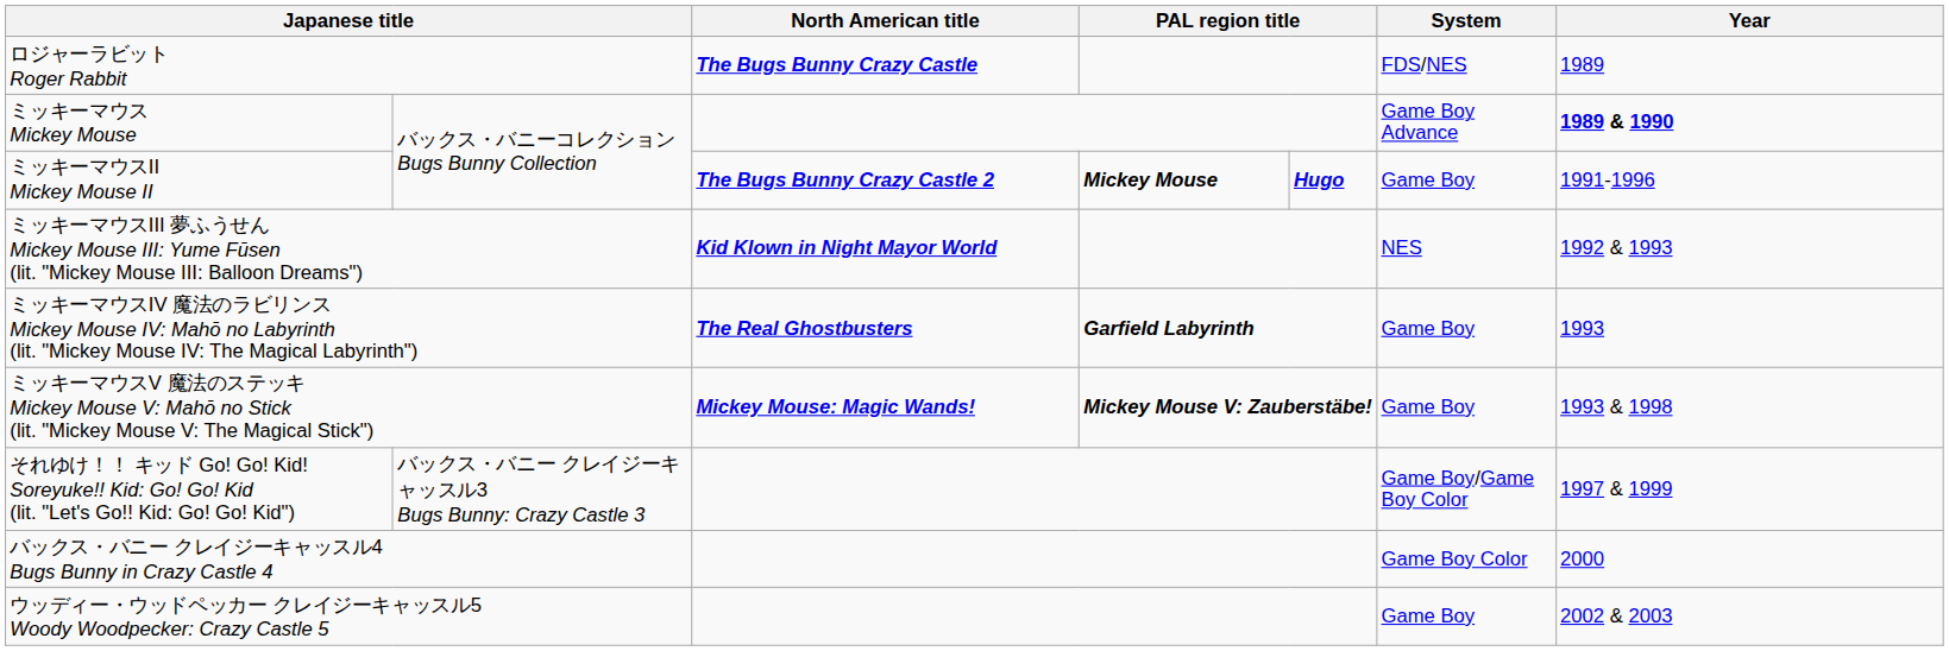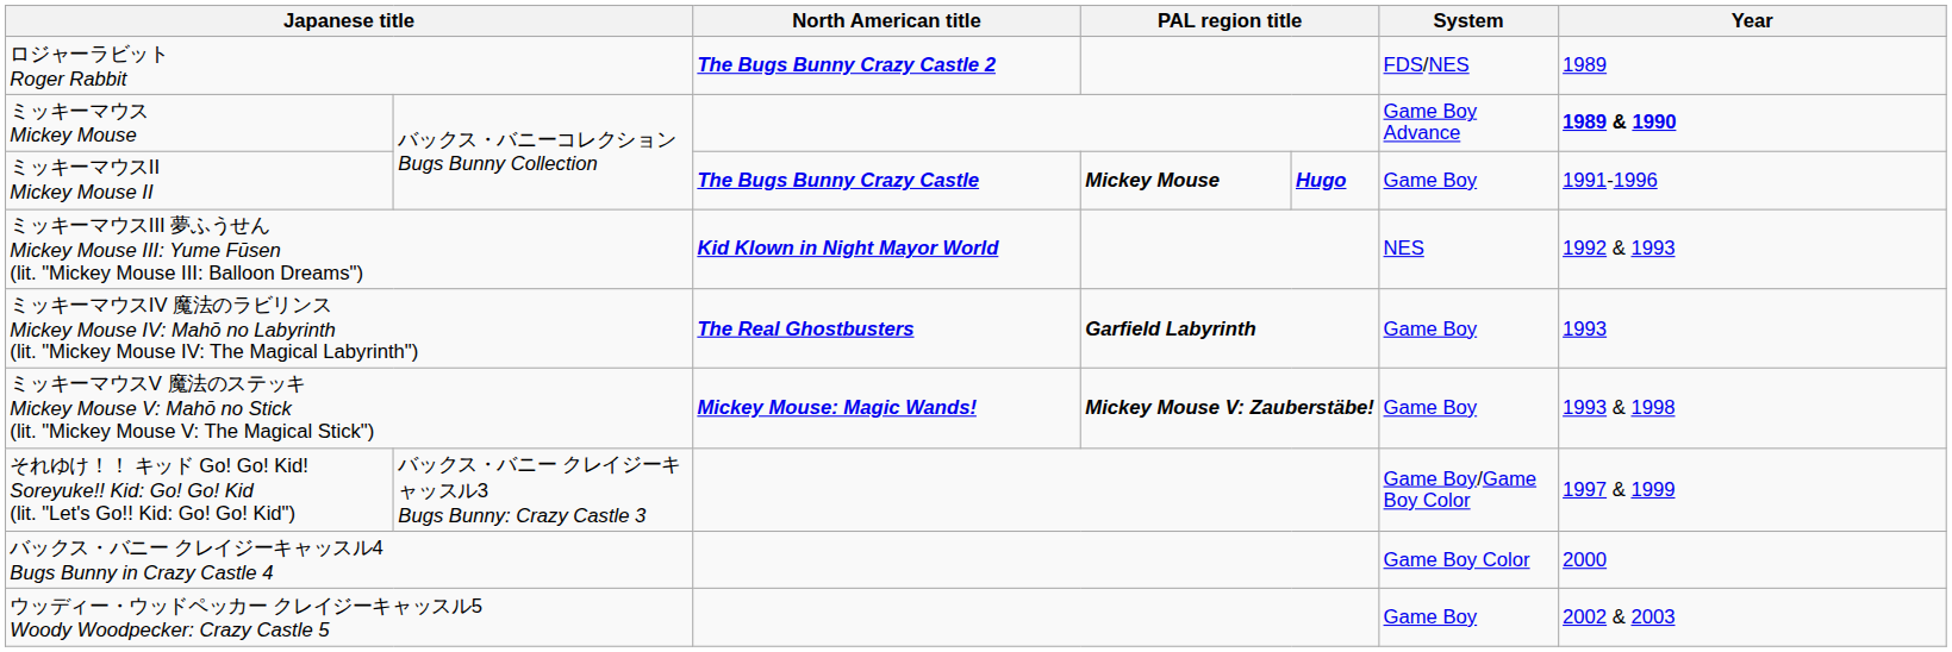ロジャーラビット Roger Rabbit | North American title: The Bugs Bunny Crazy Castle -> The Bugs Bunny Crazy Castle 2
ミッキーマウスII Mickey Mouse II | North American title: The Bugs Bunny Crazy Castle 2 -> The Bugs Bunny Crazy Castle
